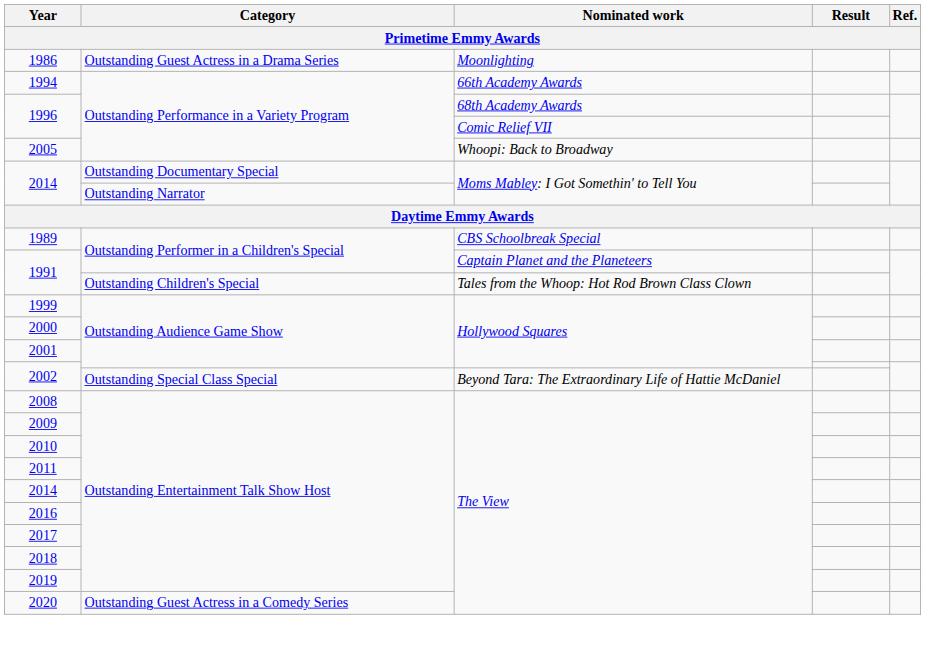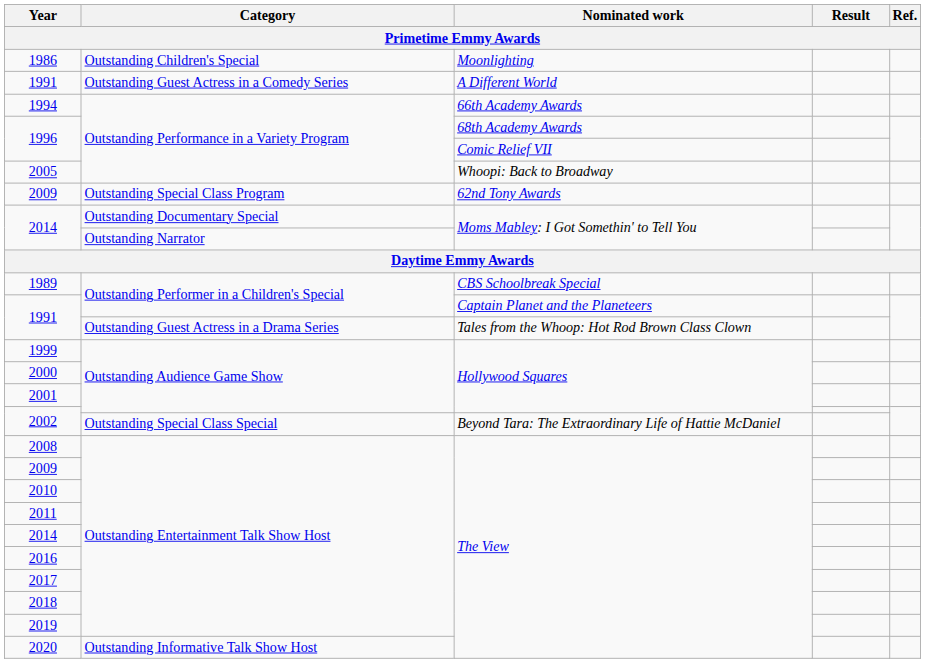1986 | Category: Outstanding Guest Actress in a Drama Series -> Outstanding Children's Special
+ row: 1991 | Outstanding Guest Actress in a Comedy Series | A Different World
+ row: 2009 | Outstanding Special Class Program | 62nd Tony Awards
1991 / Tales from the Whoop: Hot Rod Brown Class Clown | Category: Outstanding Children's Special -> Outstanding Guest Actress in a Drama Series
2020 | Category: Outstanding Guest Actress in a Comedy Series -> Outstanding Informative Talk Show Host
